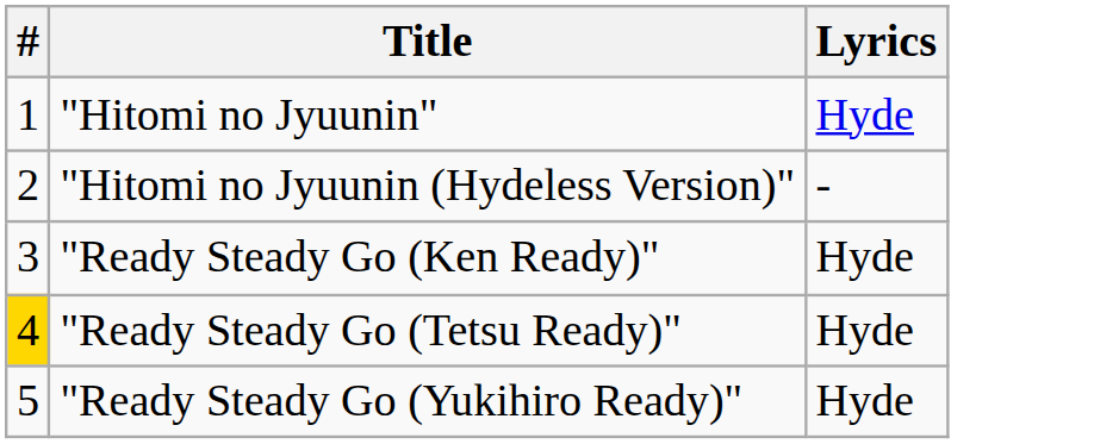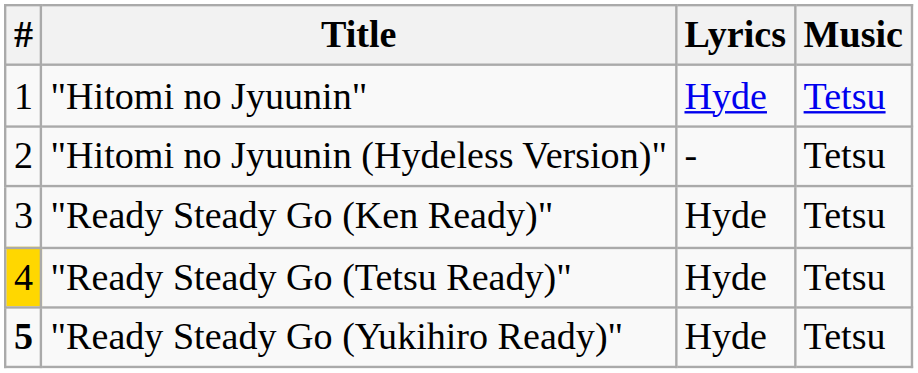+ column: Music | Tetsu | Tetsu | Tetsu | Tetsu | Tetsu
"Ready Steady Go (Yukihiro Ready)" | #: normal -> bold
